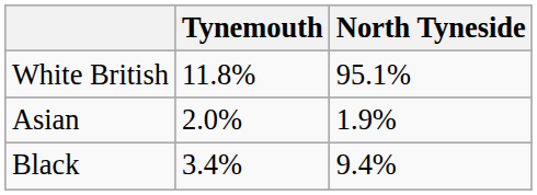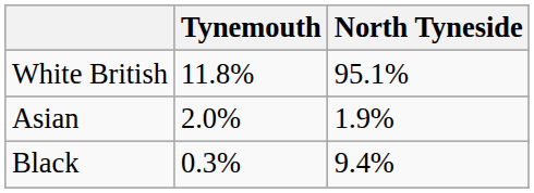Black | Tynemouth: 3.4% -> 0.3%
